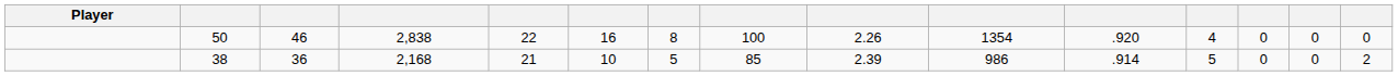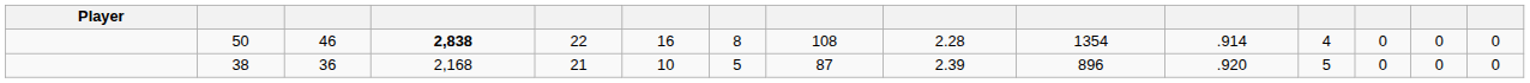50 | column 4: normal -> bold
50 | column 8: 100 -> 108
50 | column 9: 2.26 -> 2.28
50 | column 11: .920 -> .914
38 | column 8: 85 -> 87
38 | column 10: 986 -> 896
38 | column 11: .914 -> .920
38 | column 15: 2 -> 0
